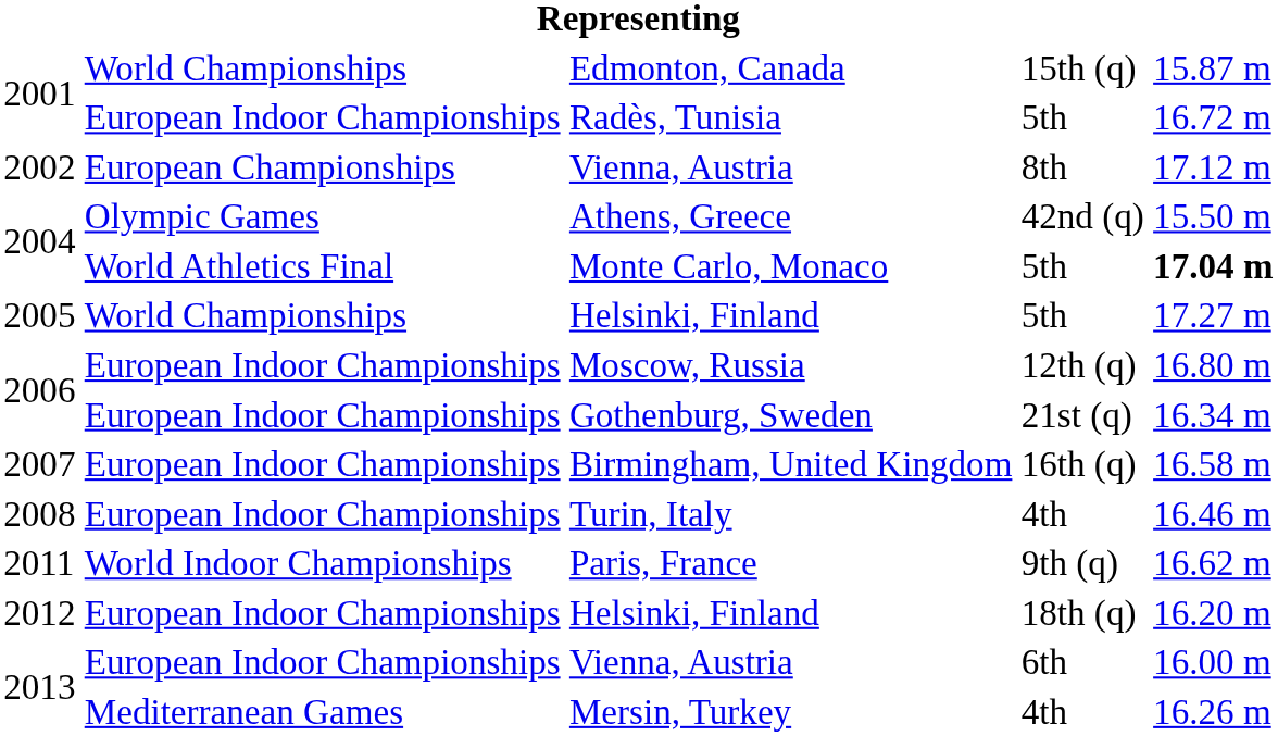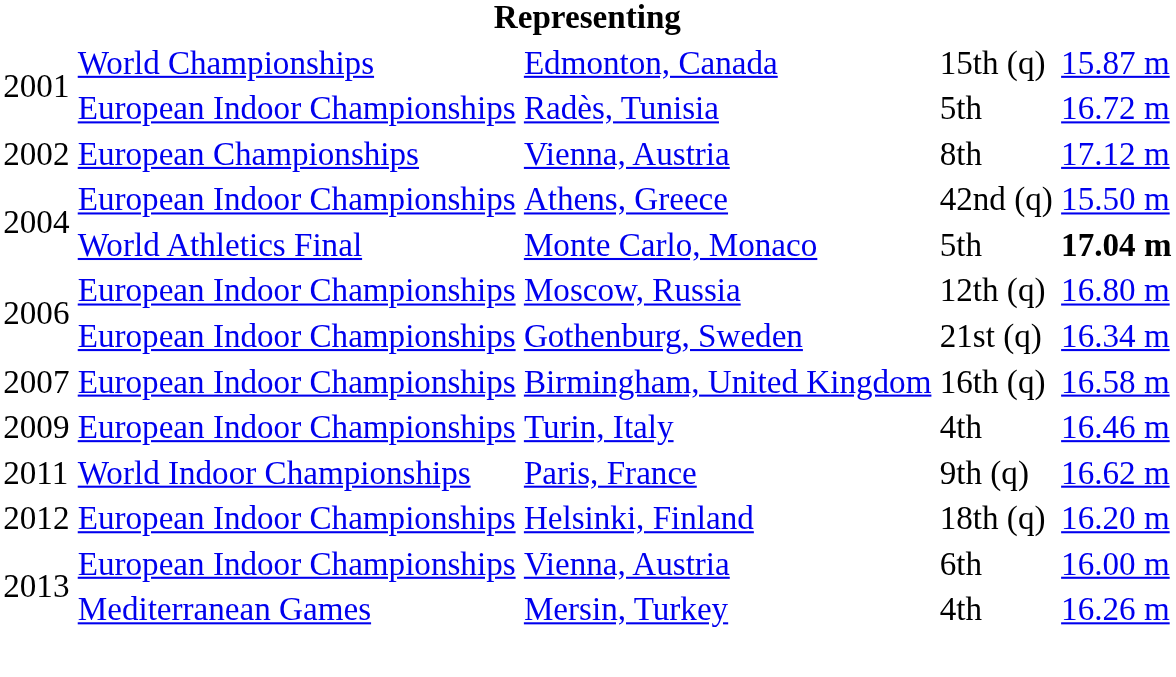Athens, Greece | column 2: Olympic Games -> European Indoor Championships
- row: 2005 | World Championships | Helsinki, Finland | 5th | 17.27 m
Turin, Italy | column 1: 2008 -> 2009
